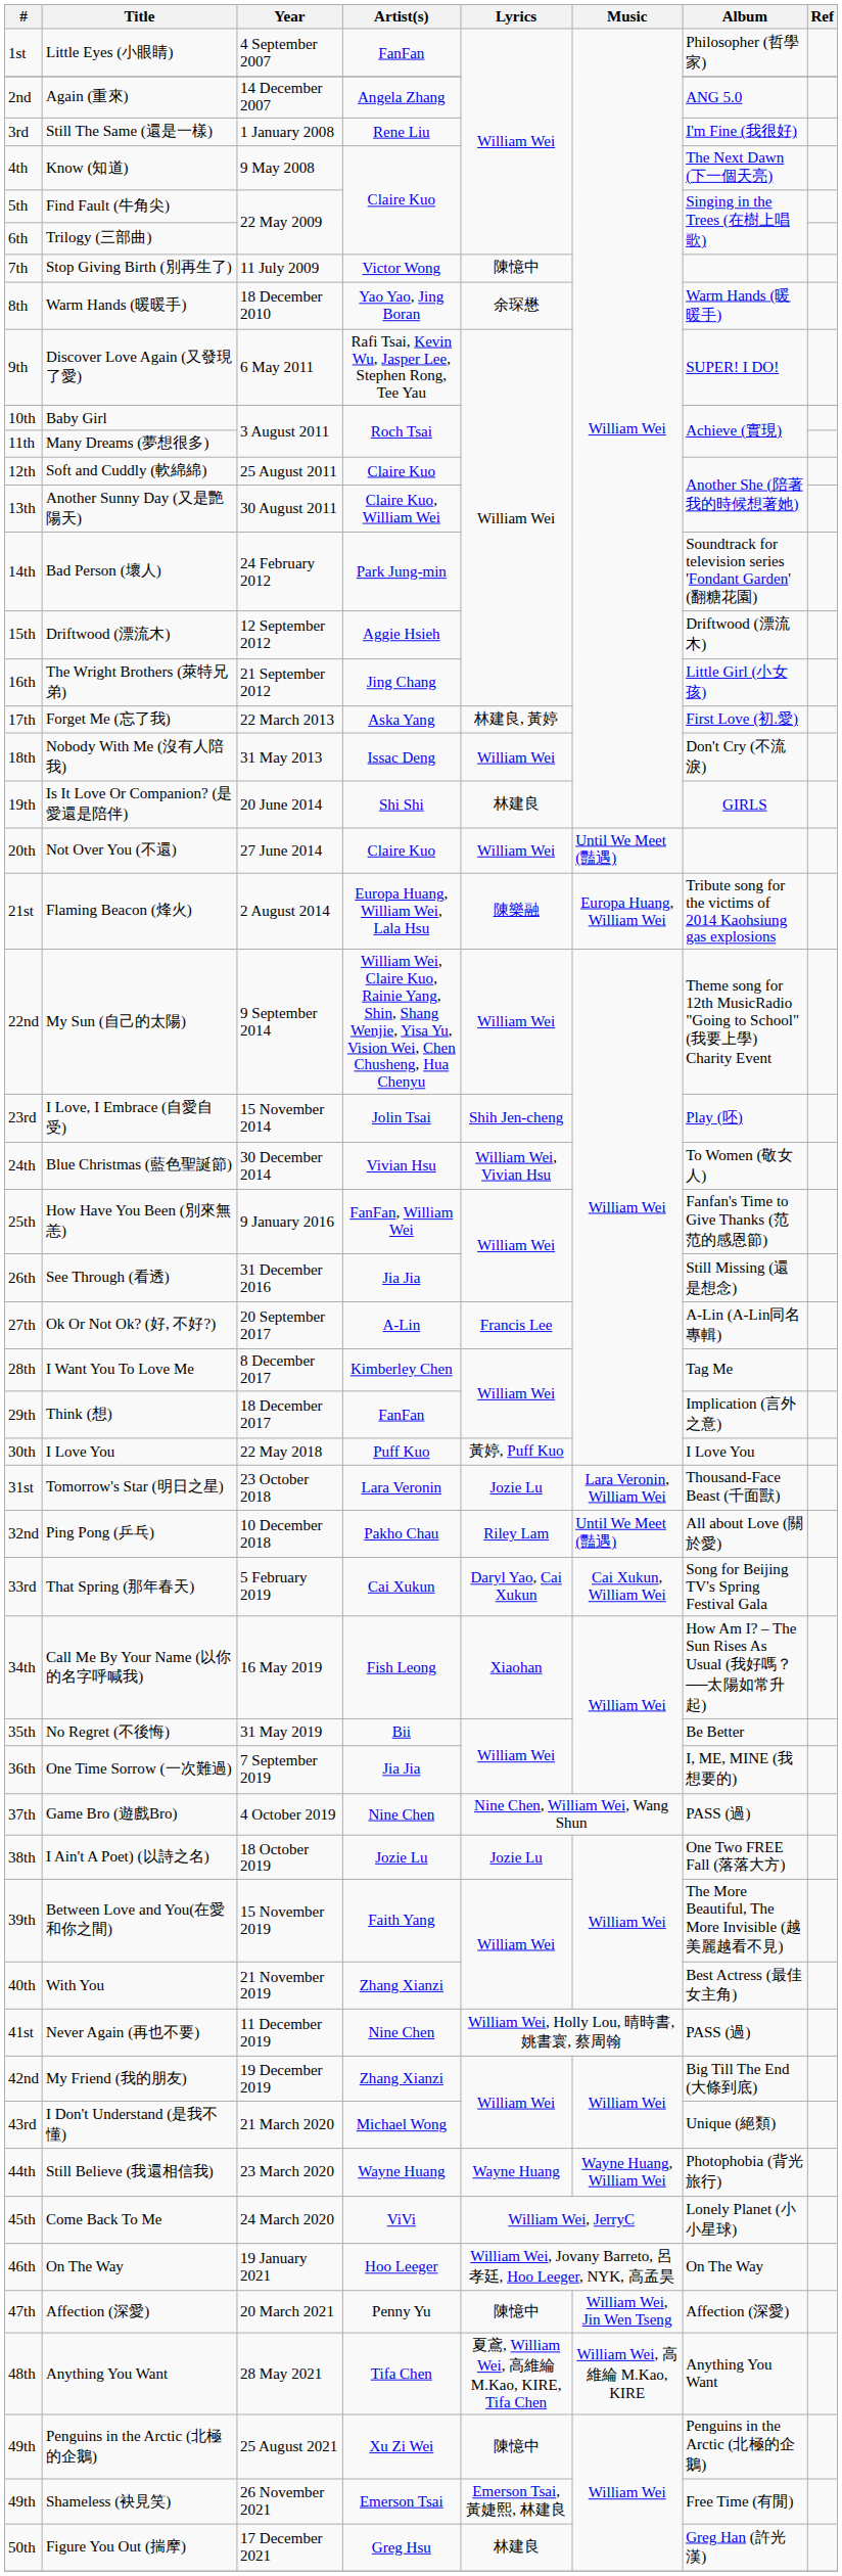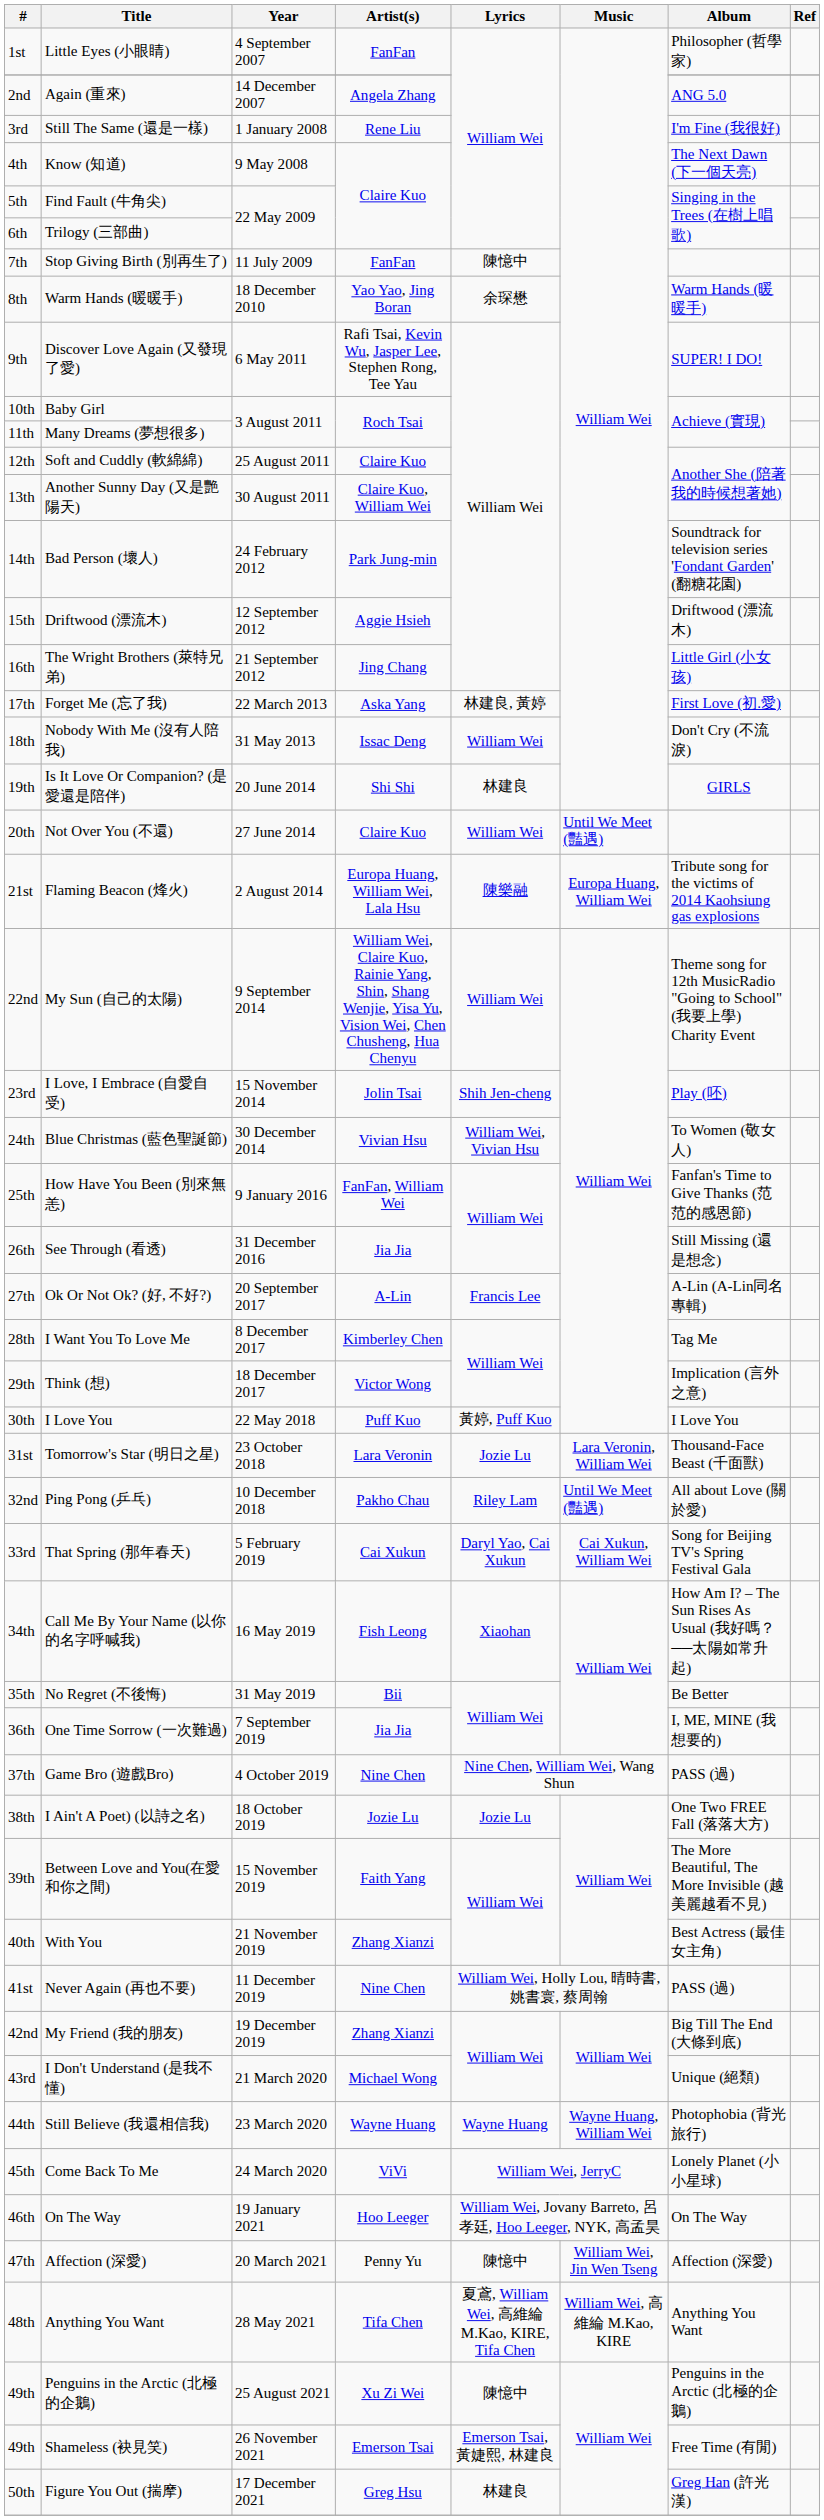Stop Giving Birth (別再生了) | Artist(s): Victor Wong -> FanFan
Think (想) | Artist(s): FanFan -> Victor Wong
